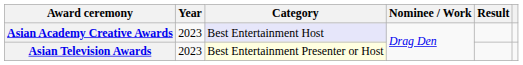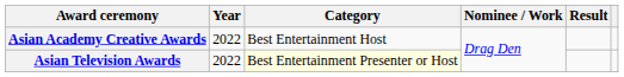Asian Academy Creative Awards | Year: 2023 -> 2022
Asian Academy Creative Awards | Category: lavender background -> no background
Asian Television Awards | Year: 2023 -> 2022
